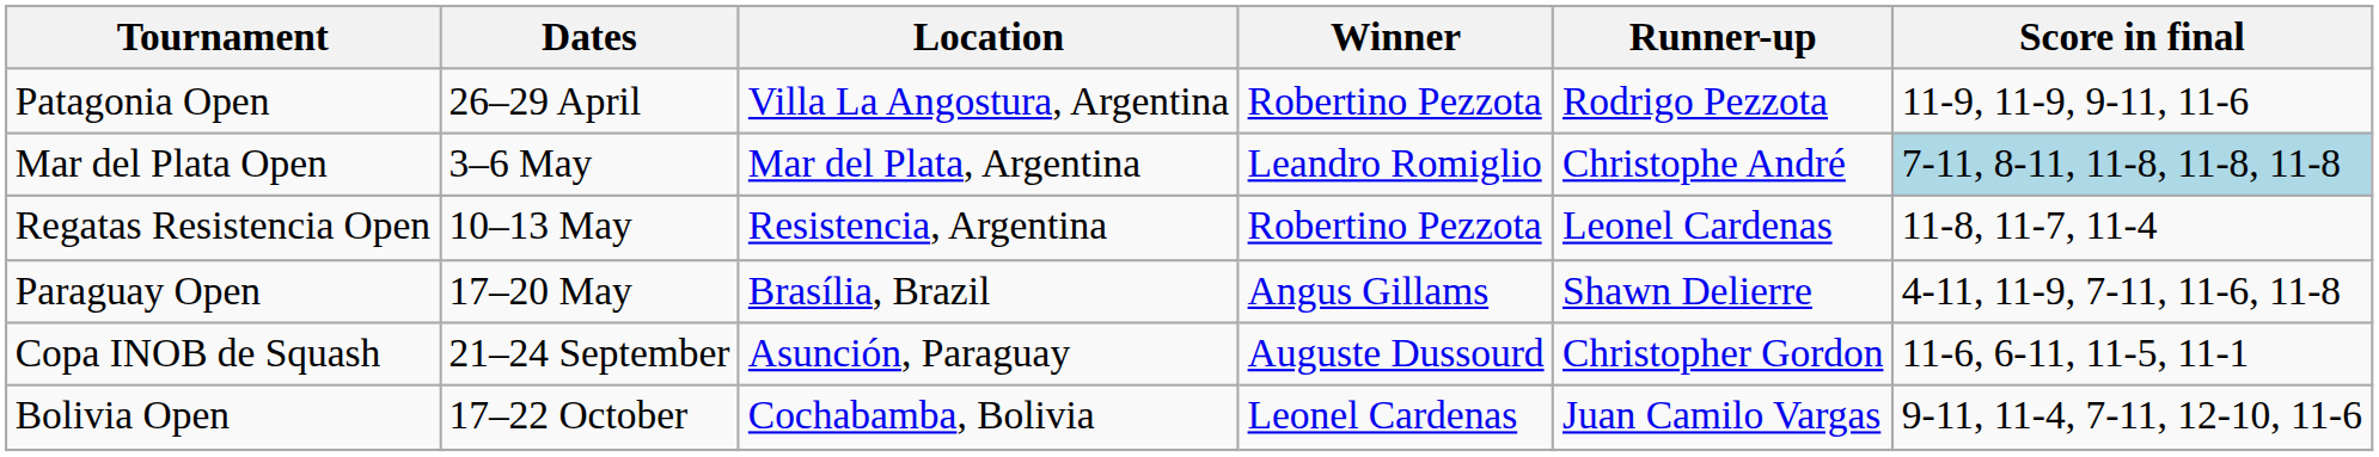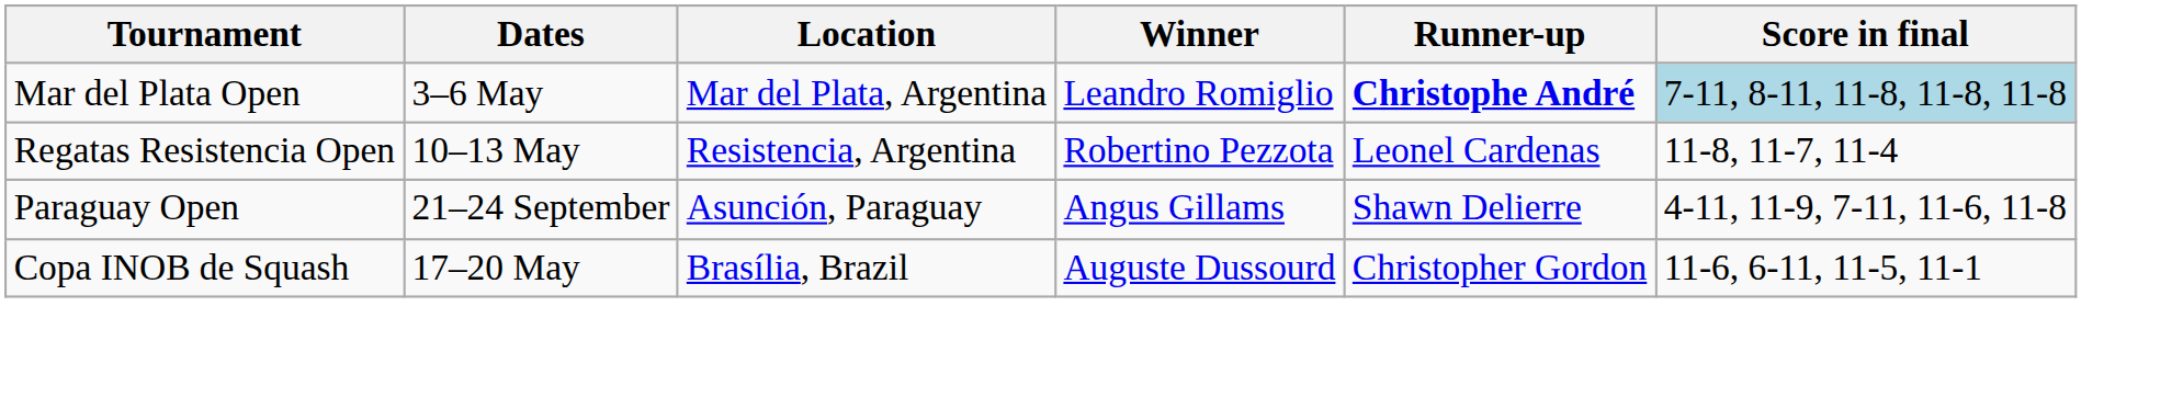- row: Patagonia Open | 26–29 April | Villa La Angostura, Argentina | Robertino Pezzota | Rodrigo Pezzota | 11-9, 11-9, 9-11, 11-6
Mar del Plata Open | Runner-up: normal -> bold
Paraguay Open | Dates: 17–20 May -> 21–24 September
Paraguay Open | Location: Brasília, Brazil -> Asunción, Paraguay
Copa INOB de Squash | Dates: 21–24 September -> 17–20 May
Copa INOB de Squash | Location: Asunción, Paraguay -> Brasília, Brazil
- row: Bolivia Open | 17–22 October | Cochabamba, Bolivia | Leonel Cardenas | Juan Camilo Vargas | 9-11, 11-4, 7-11, 12-10, 11-6
